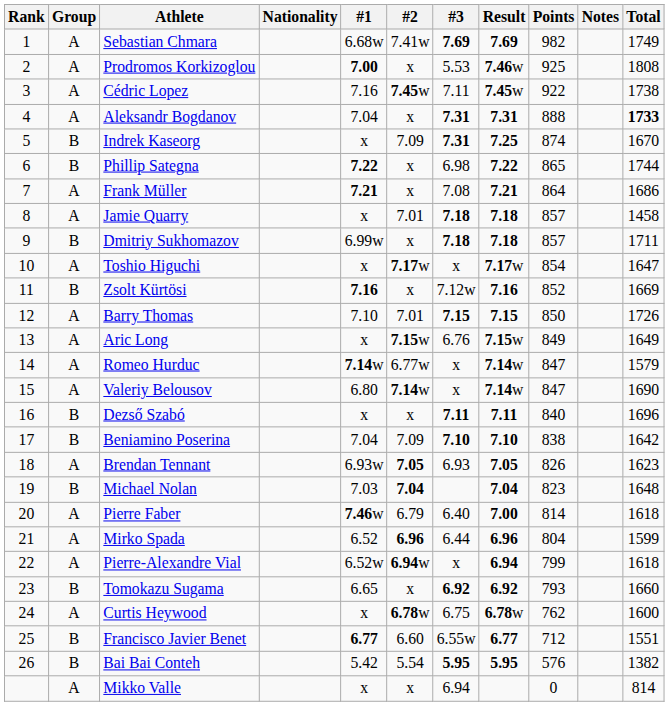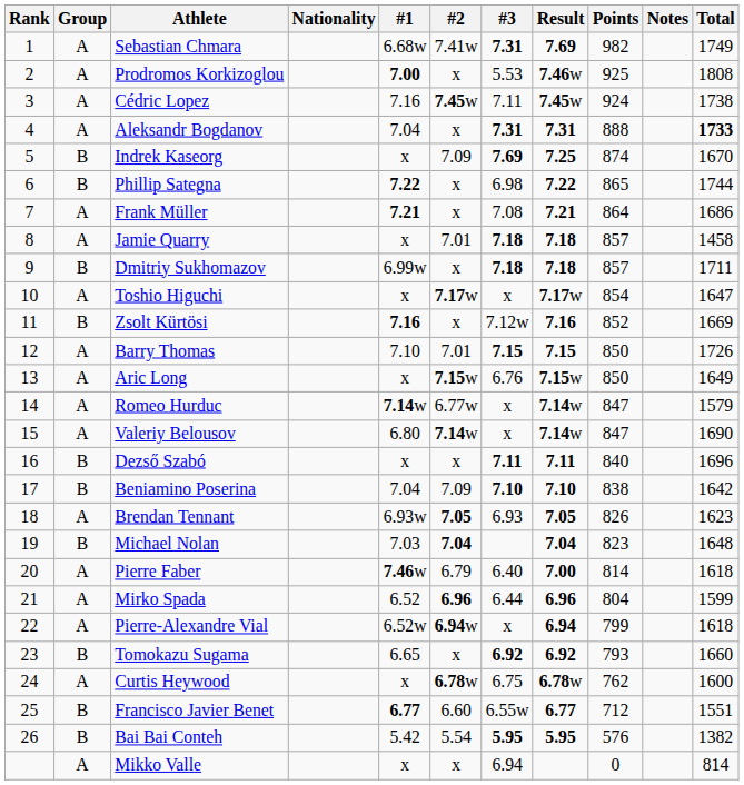Sebastian Chmara | #3: 7.69 -> 7.31
Cédric Lopez | Points: 922 -> 924
Indrek Kaseorg | #3: 7.31 -> 7.69
Aric Long | Points: 849 -> 850
